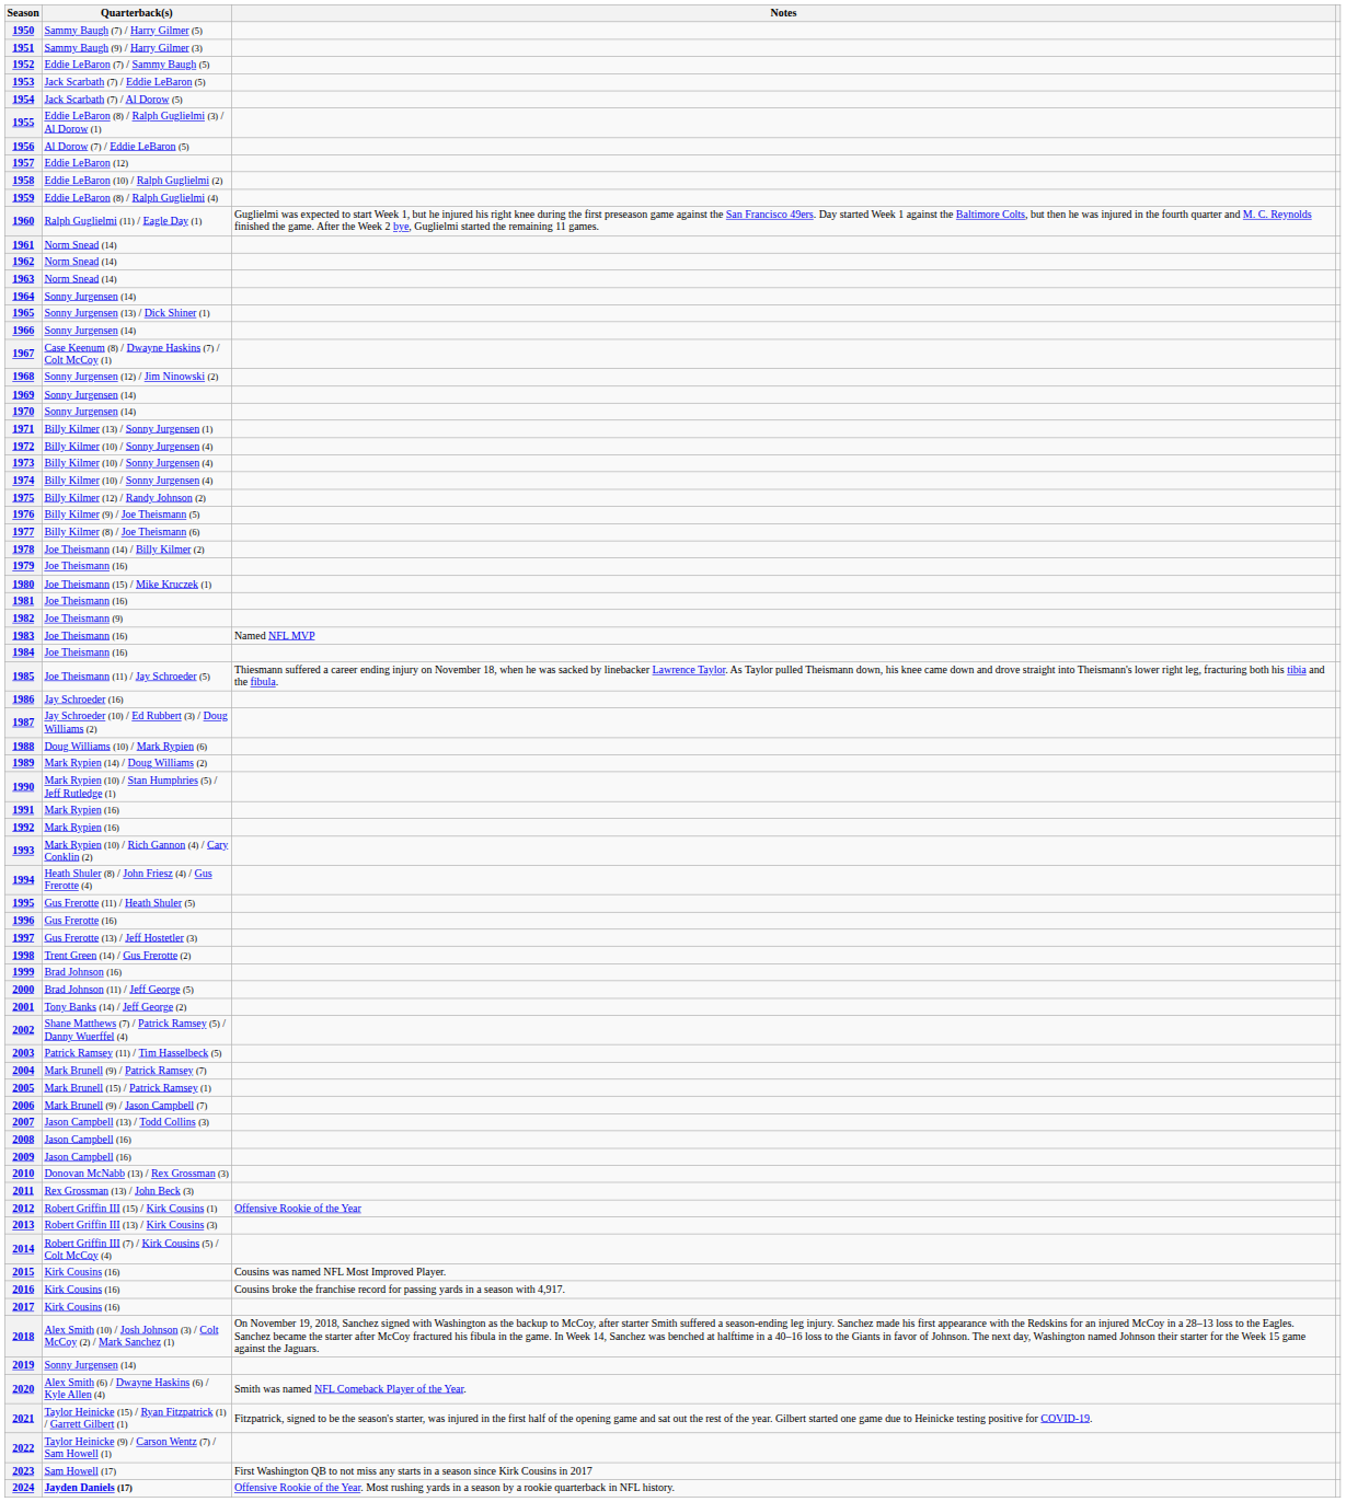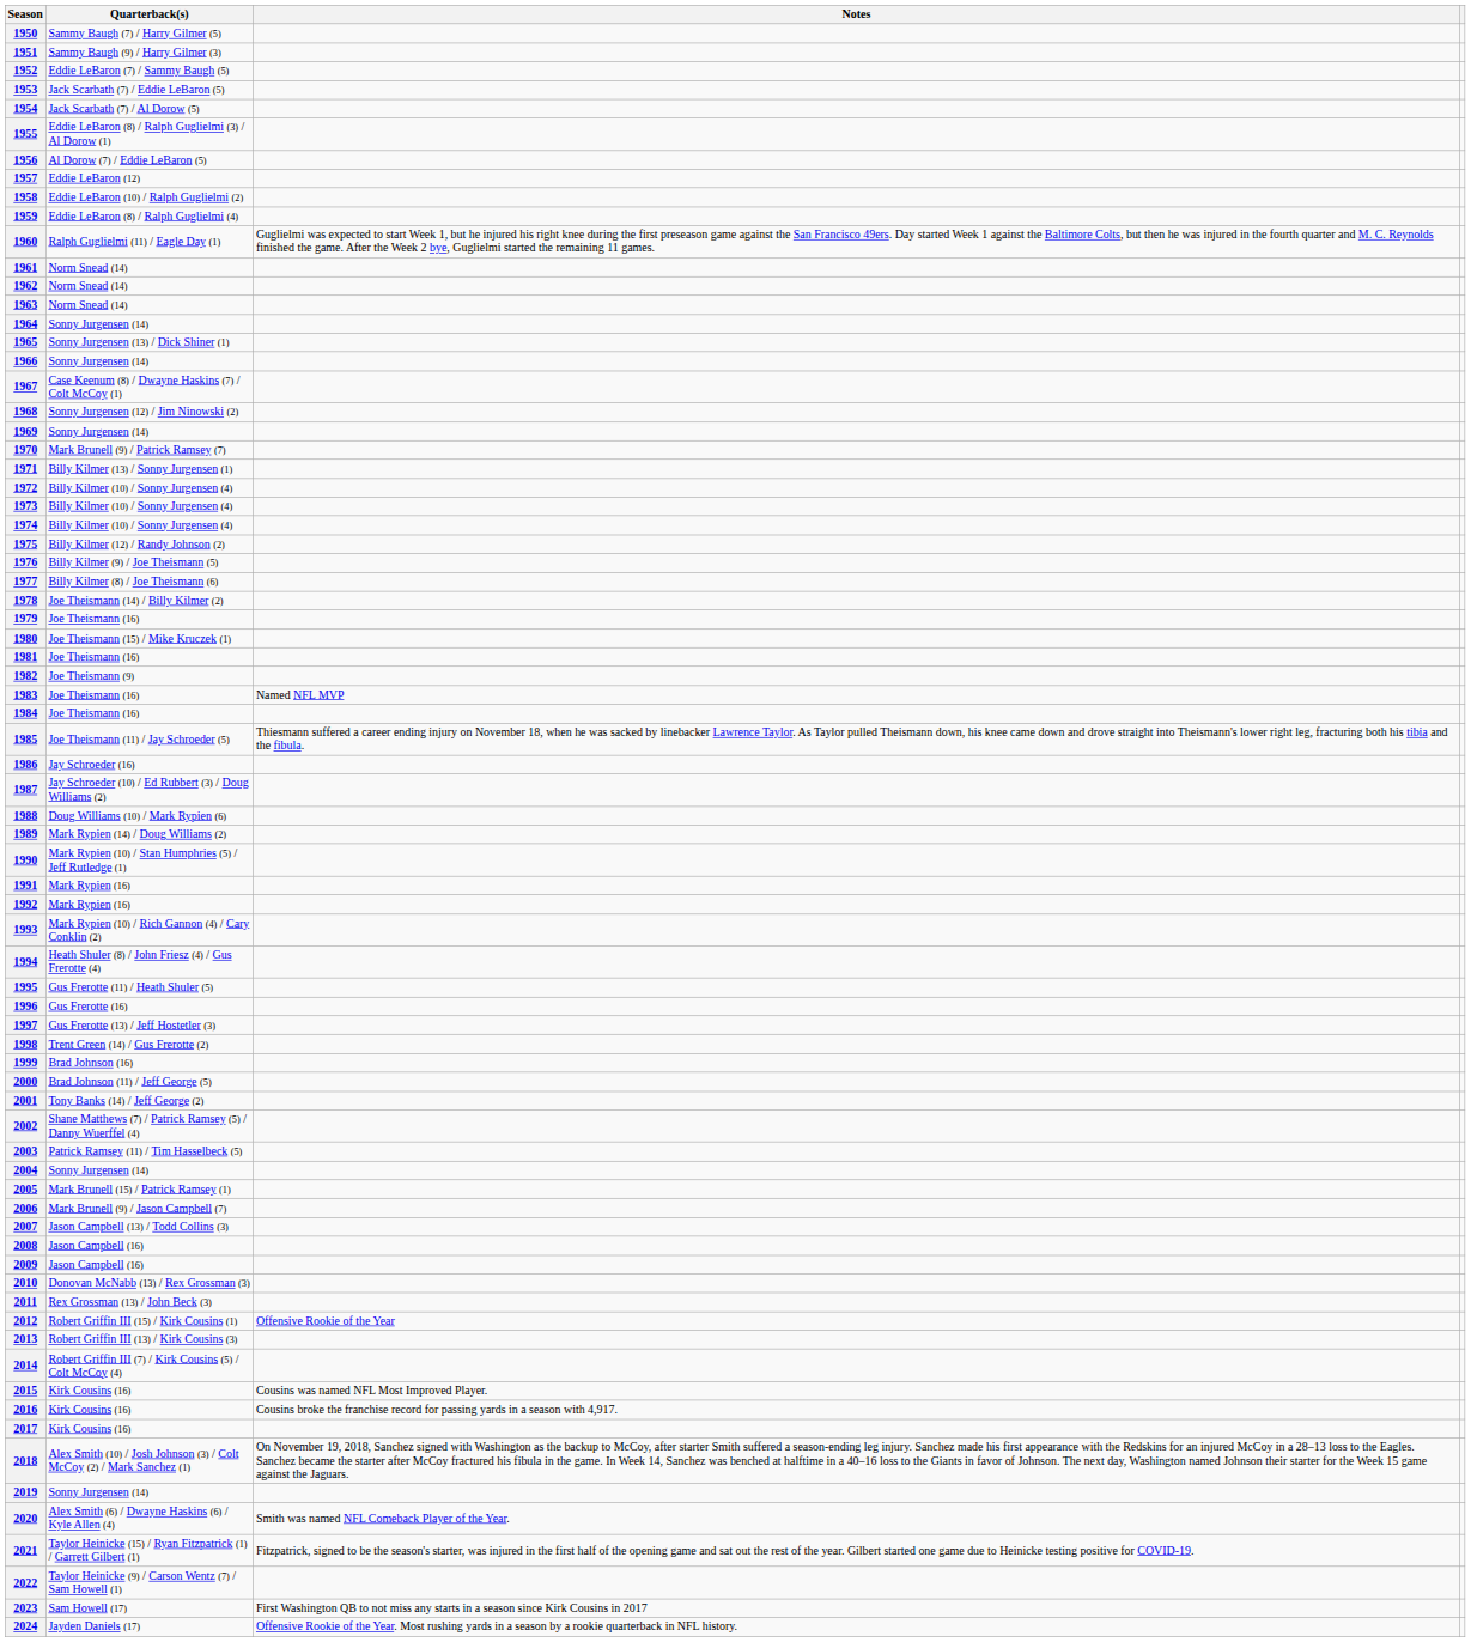1970 | Quarterback(s): Sonny Jurgensen (14) -> Mark Brunell (9) / Patrick Ramsey (7)
2004 | Quarterback(s): Mark Brunell (9) / Patrick Ramsey (7) -> Sonny Jurgensen (14)
2024 | Quarterback(s): bold -> normal
